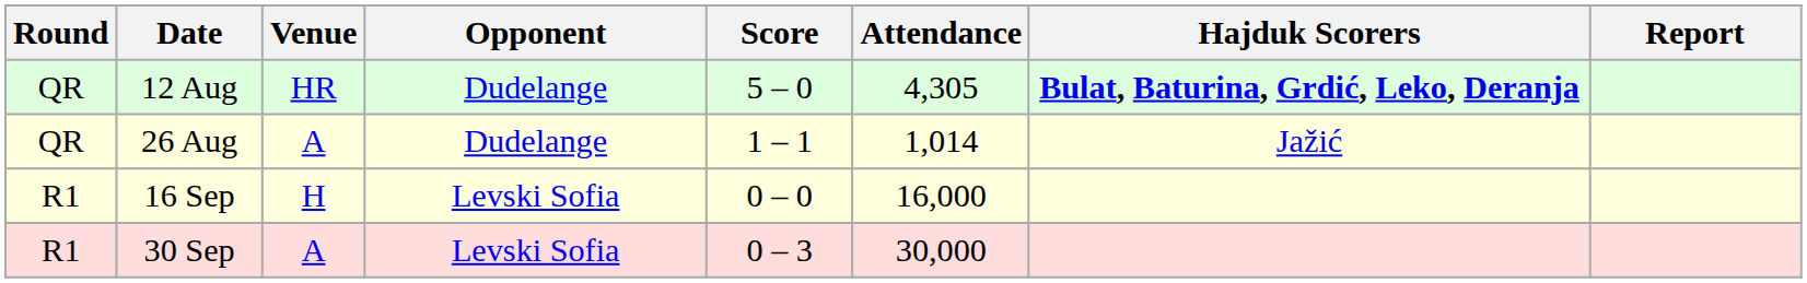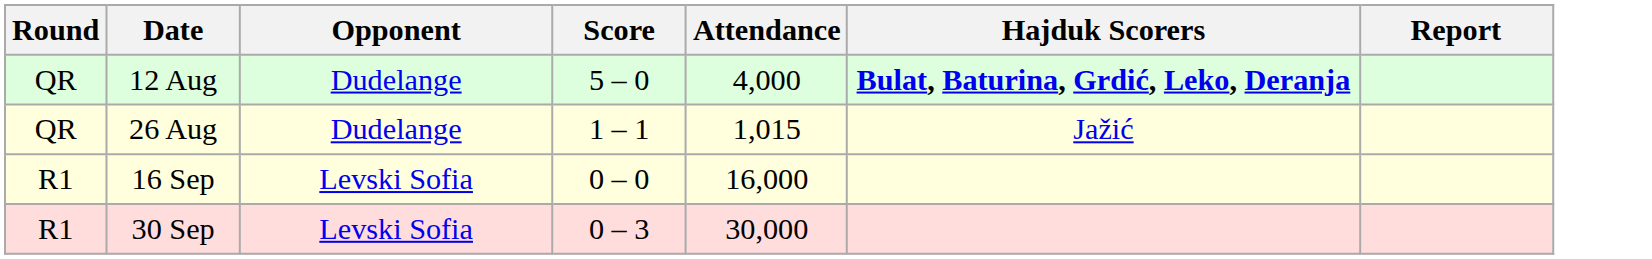- column: Venue | HR | A | H | A
12 Aug | Attendance: 4,305 -> 4,000
26 Aug | Attendance: 1,014 -> 1,015
